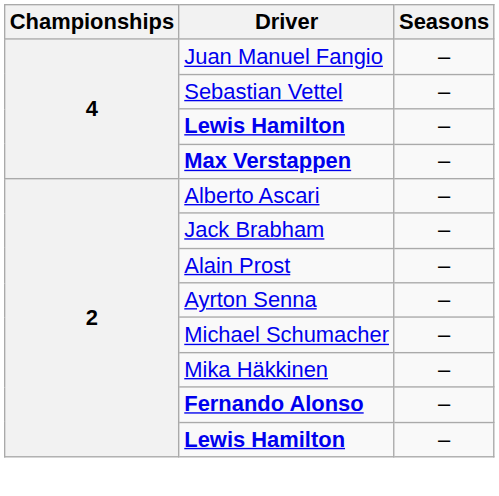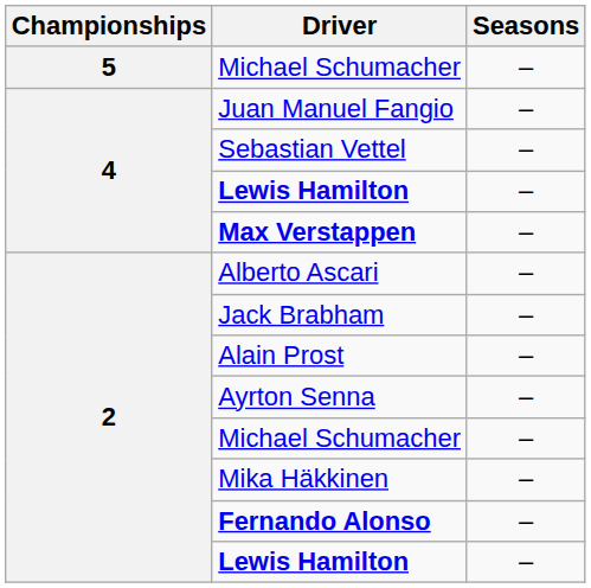+ row: 5 | Michael Schumacher | –
